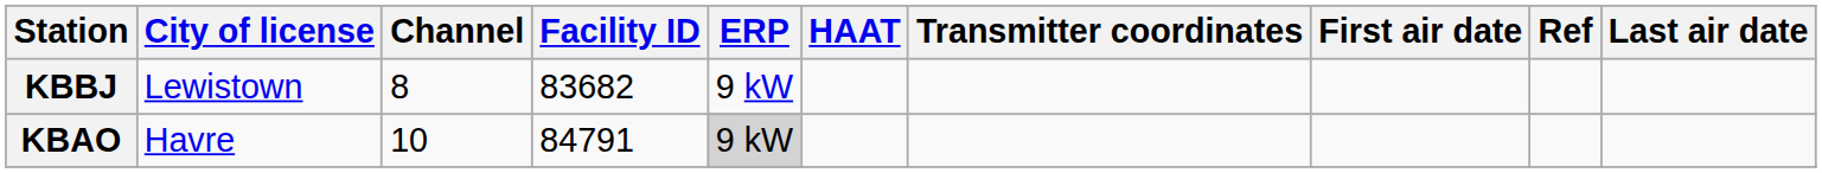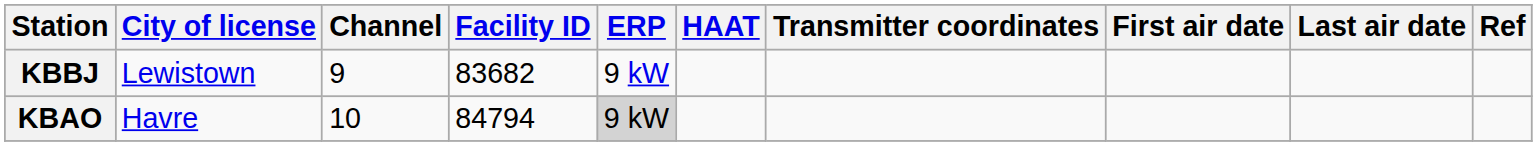columns swapped: Last air date <-> Ref
KBBJ | Channel: 8 -> 9
KBAO | Facility ID: 84791 -> 84794
